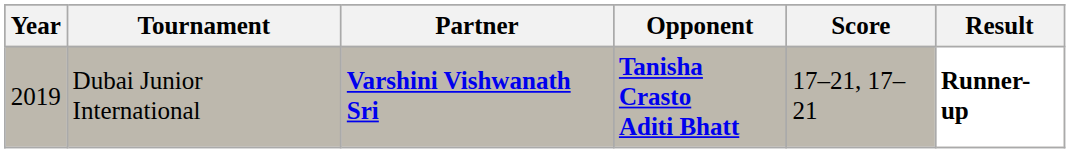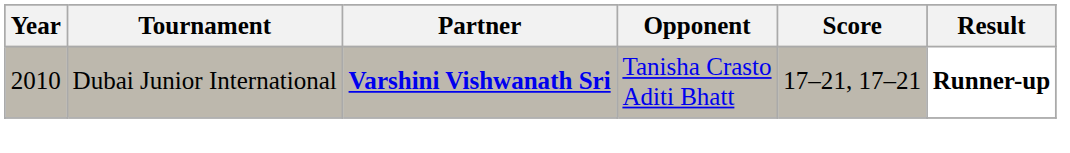Dubai Junior International | Year: 2019 -> 2010
Dubai Junior International | Opponent: bold -> normal
